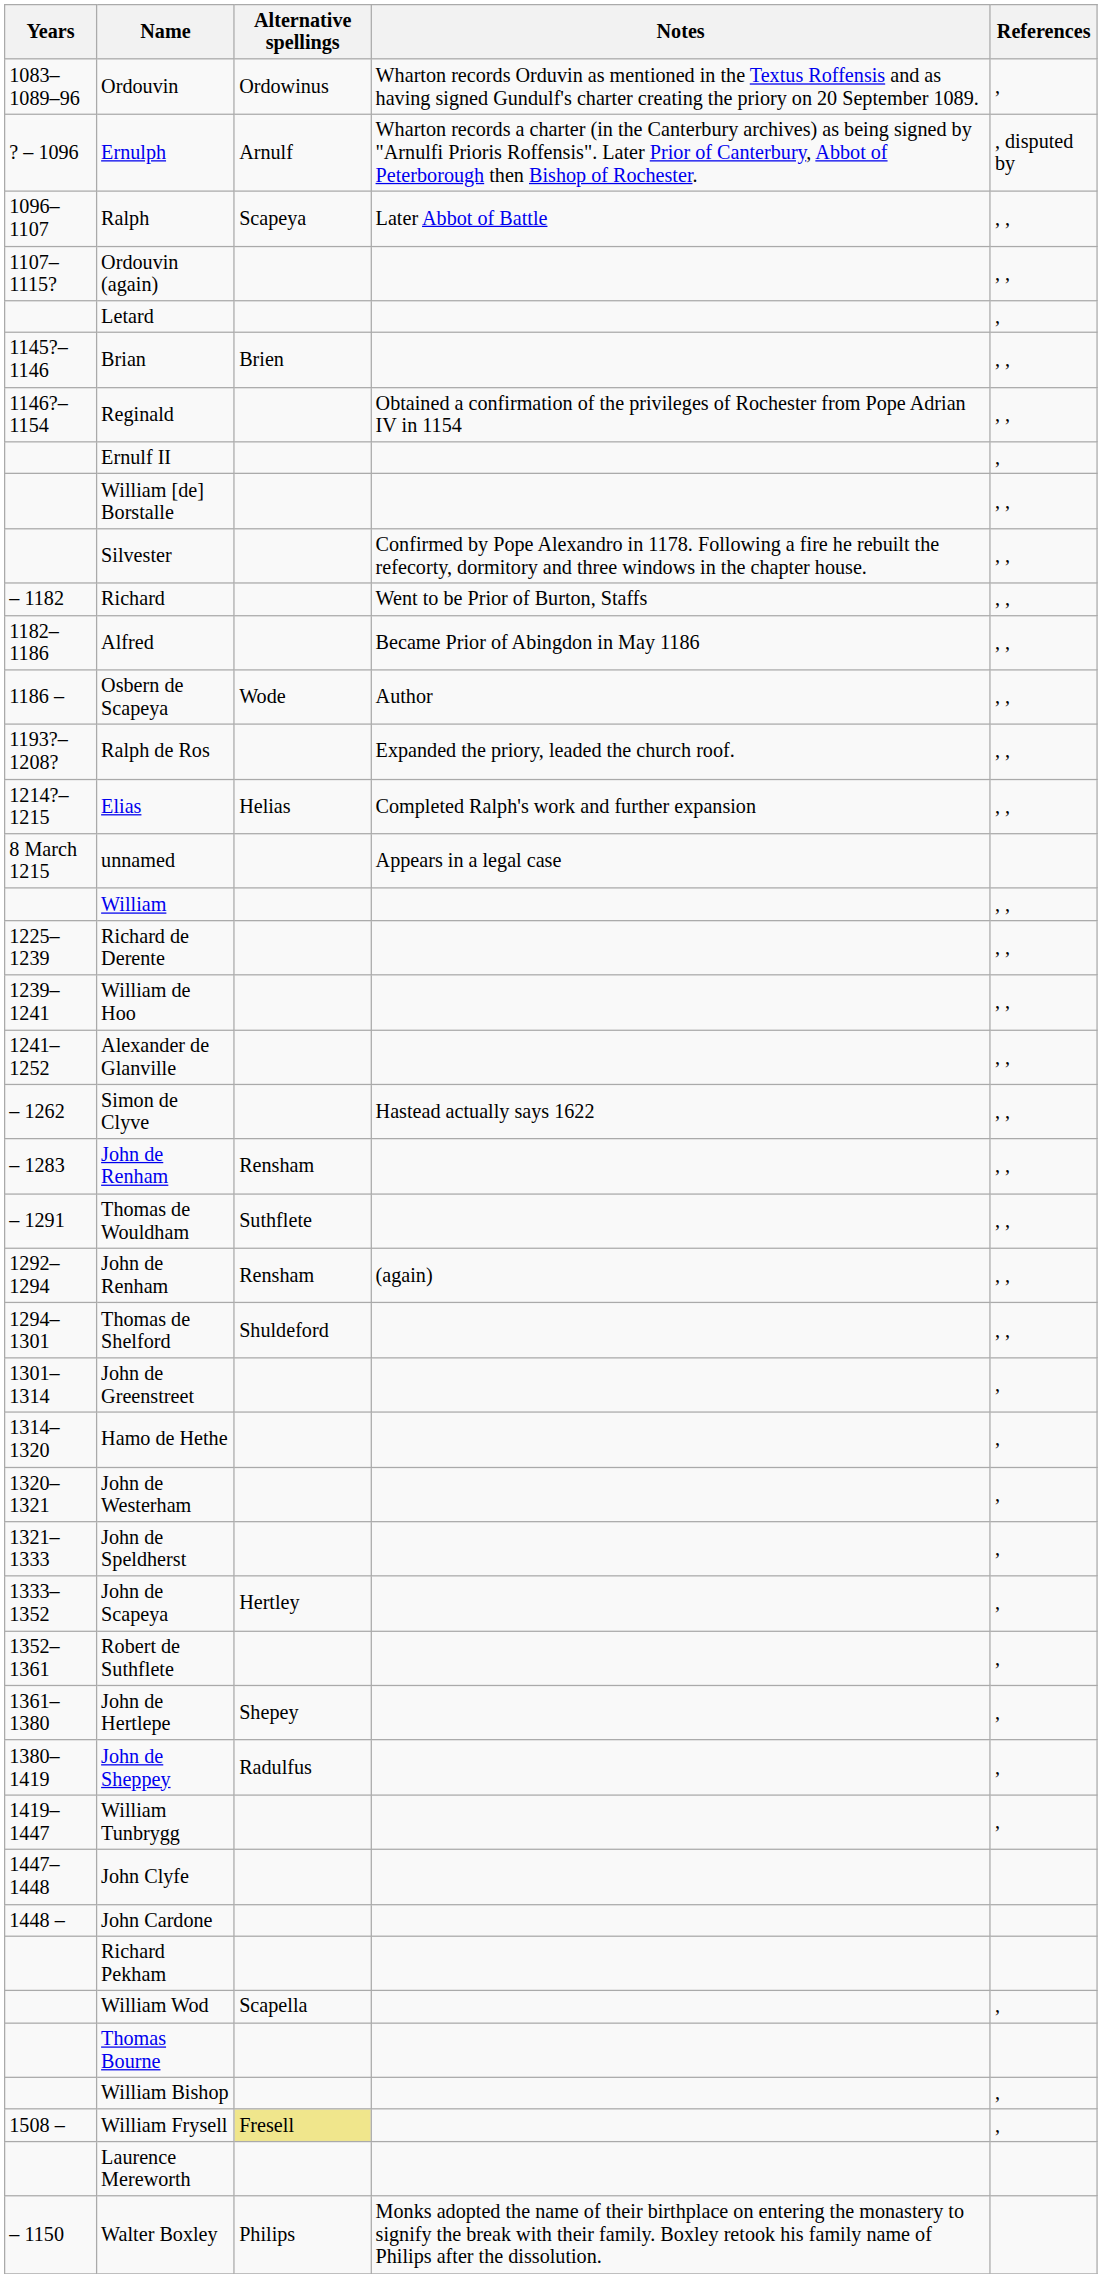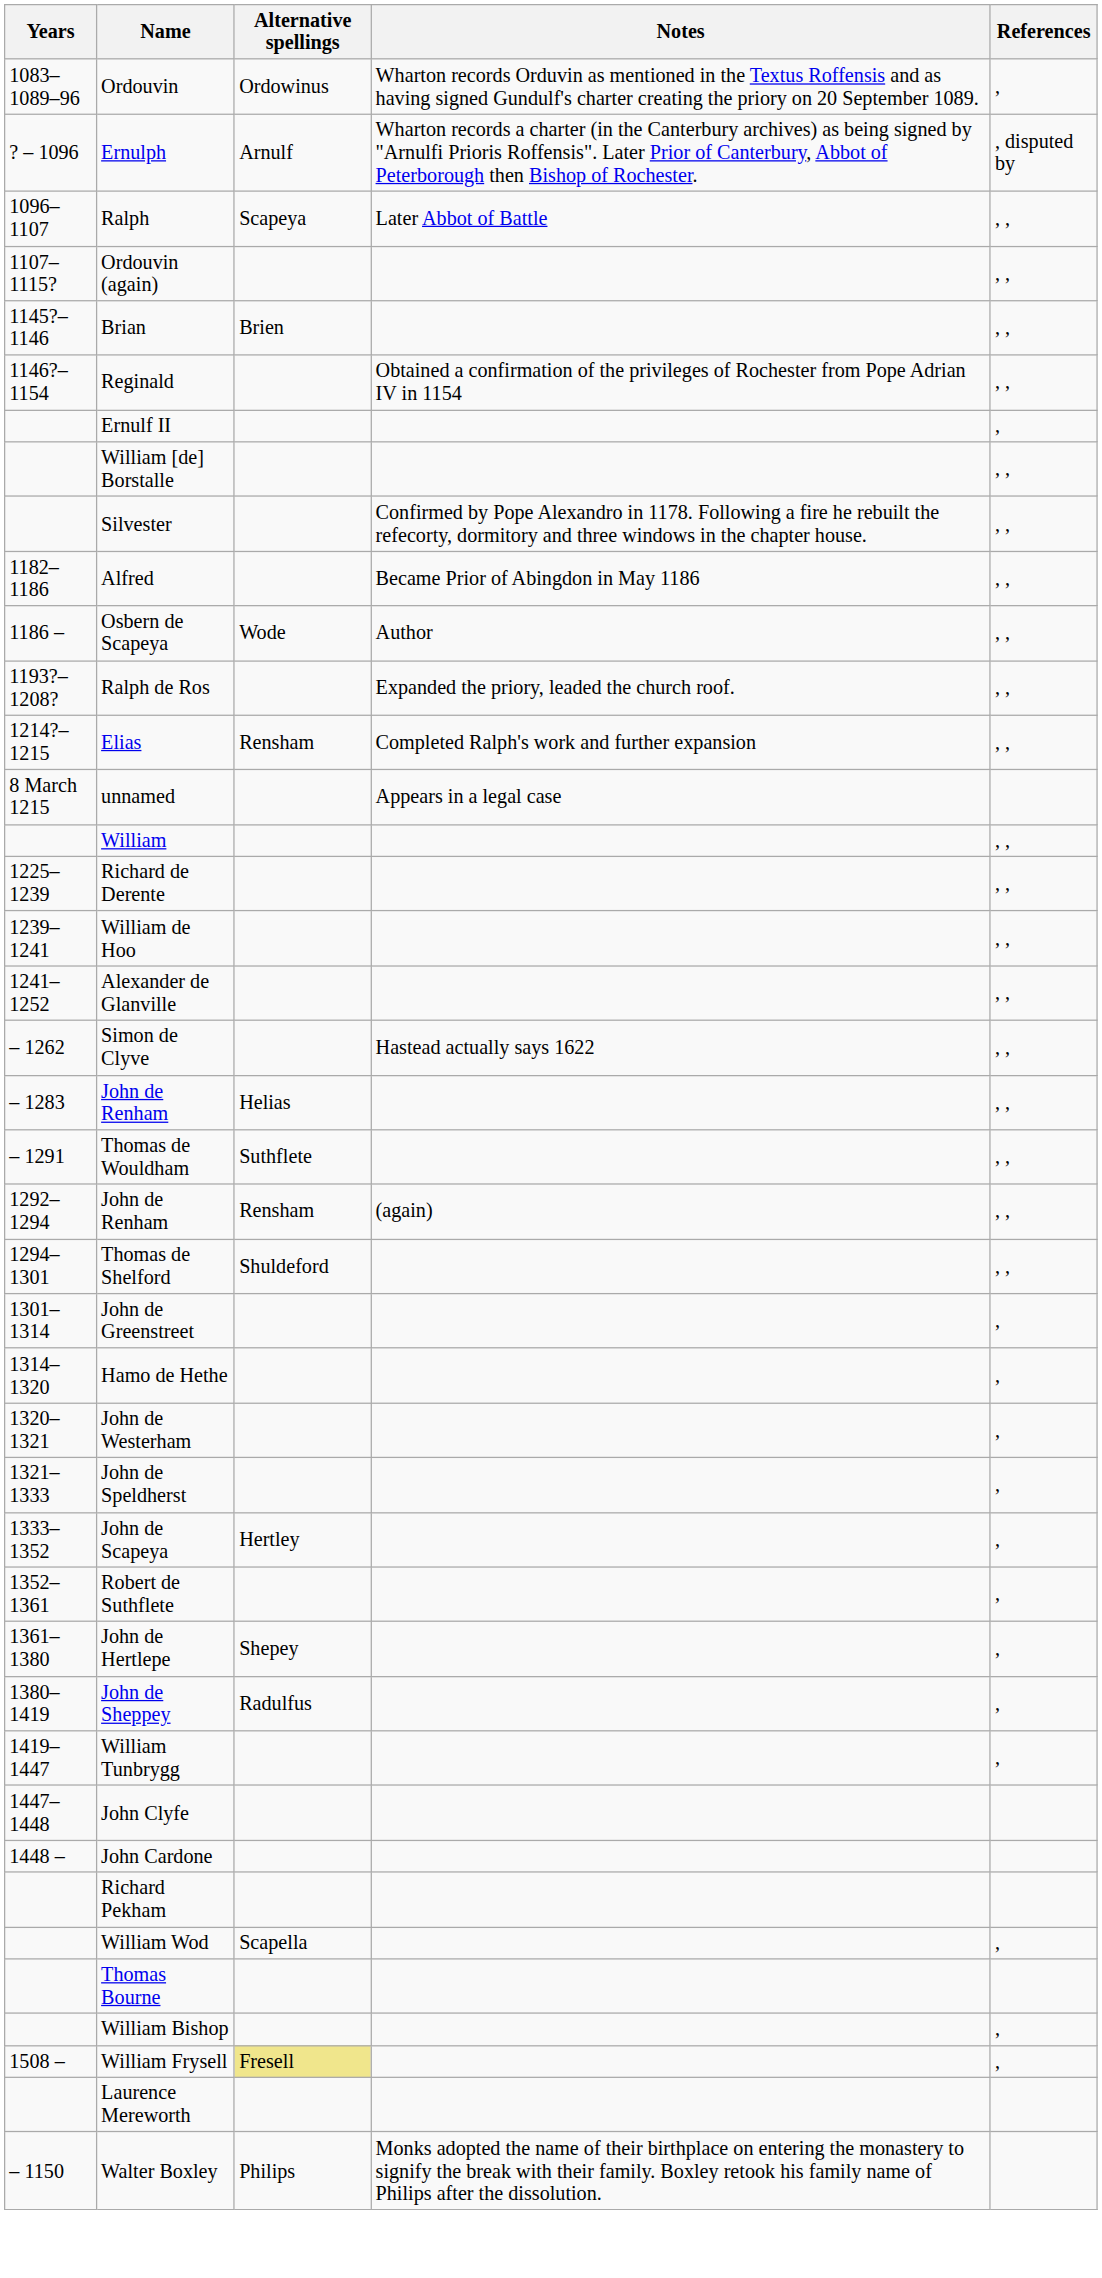- row: Letard | ,
- row: – 1182 | Richard | Went to be Prior of Burton, Staffs | , ,
Elias | Alternative spellings: Helias -> Rensham
– 1283 / John de Renham | Alternative spellings: Rensham -> Helias
